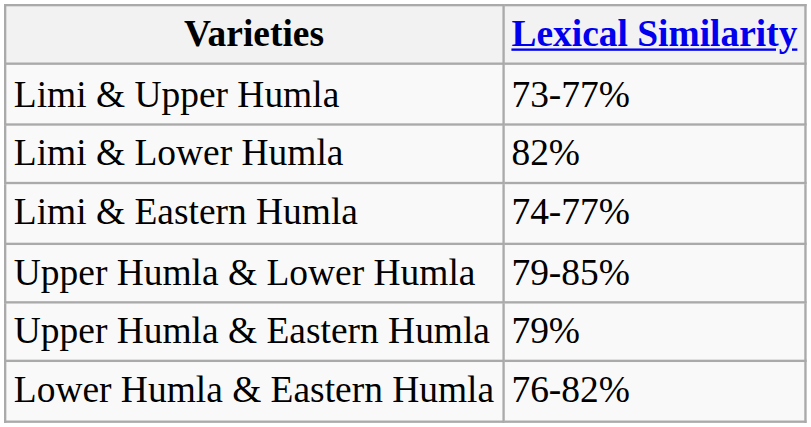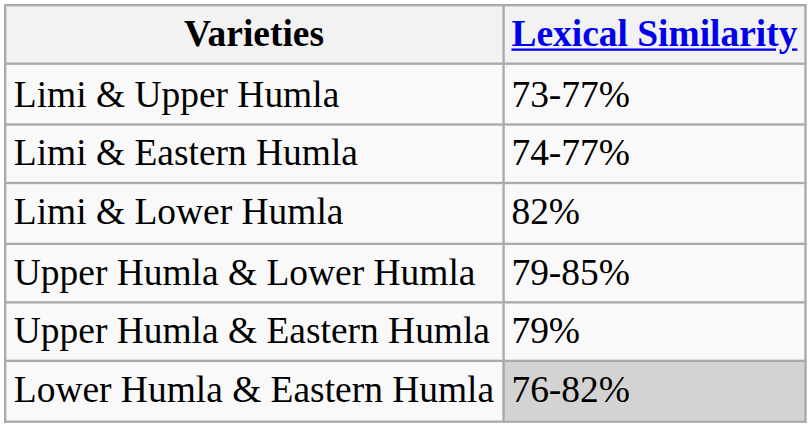rows swapped: Limi & Lower Humla <-> Limi & Eastern Humla
Lower Humla & Eastern Humla | Lexical Similarity: no background -> lightgrey background
